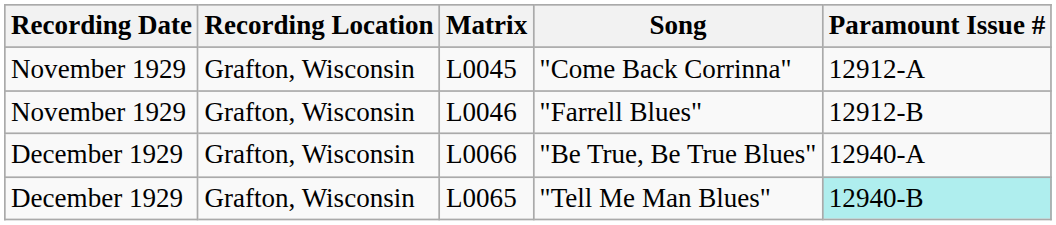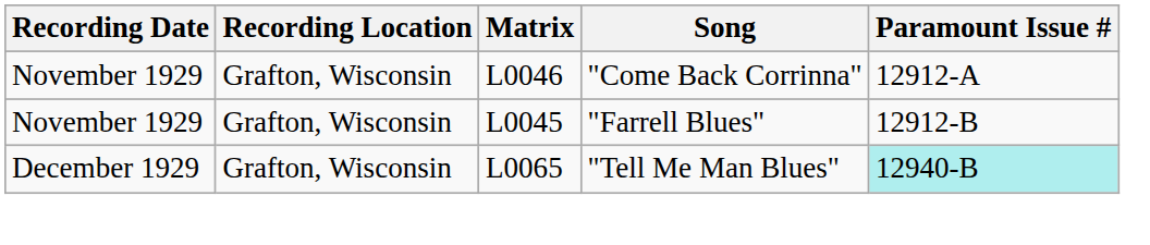"Come Back Corrinna" | Matrix: L0045 -> L0046
"Farrell Blues" | Matrix: L0046 -> L0045
- row: December 1929 | Grafton, Wisconsin | L0066 | "Be True, Be True Blues" | 12940-A
